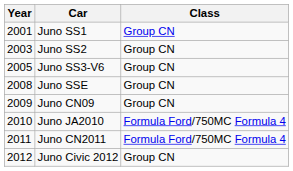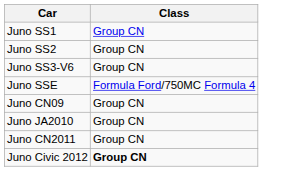- column: Year | 2001 | 2003 | 2005 | 2008 | 2009 | 2010 | 2011 | 2012
Juno SSE | Class: Group CN -> Formula Ford/750MC Formula 4
Juno JA2010 | Class: Formula Ford/750MC Formula 4 -> Group CN
Juno CN2011 | Class: Formula Ford/750MC Formula 4 -> Group CN
Juno Civic 2012 | Class: normal -> bold
